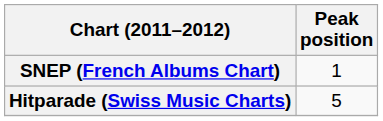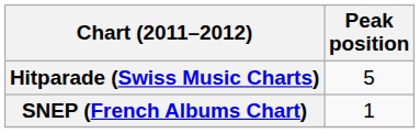rows swapped: SNEP (French Albums Chart) <-> Hitparade (Swiss Music Charts)
